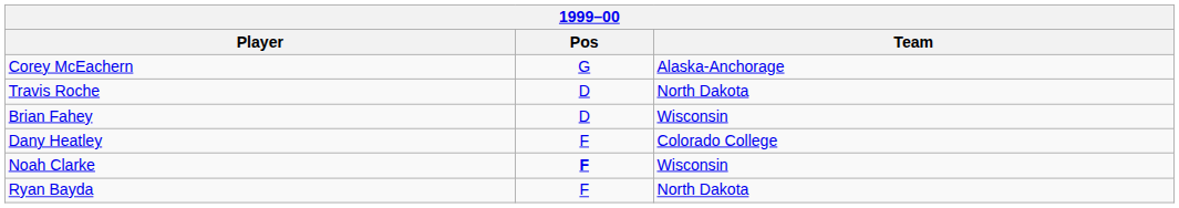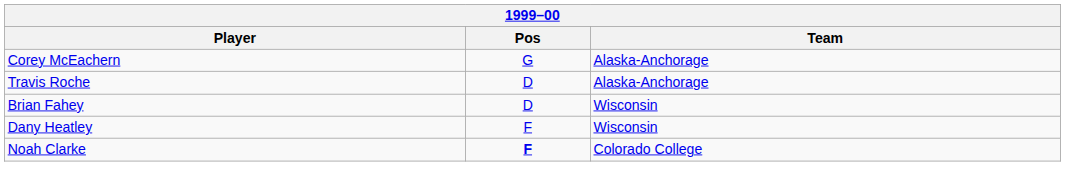Travis Roche | Team: North Dakota -> Alaska-Anchorage
Dany Heatley | Team: Colorado College -> Wisconsin
Noah Clarke | Team: Wisconsin -> Colorado College
- row: Ryan Bayda | F | North Dakota
